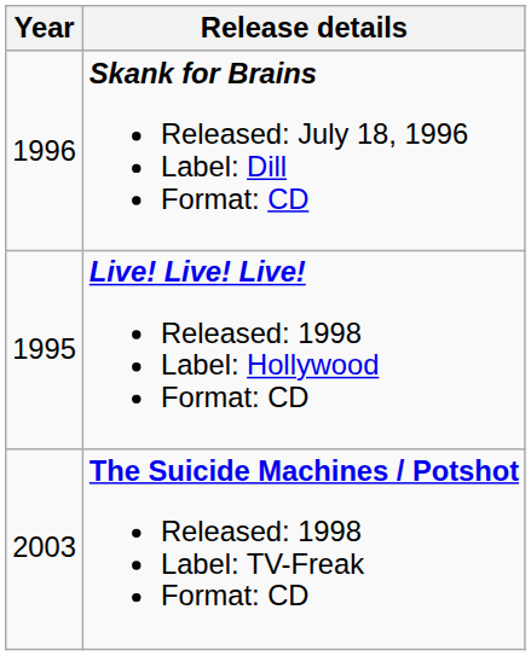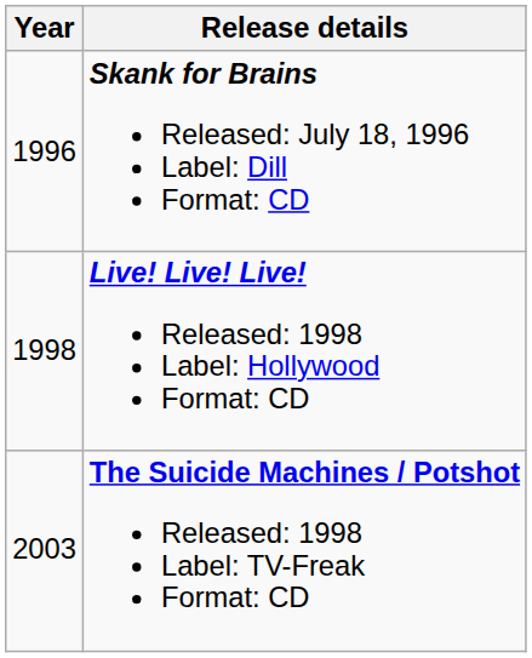Live! Live! Live! Released: 1998 Label: Hollywood Format: CD | Year: 1995 -> 1998
